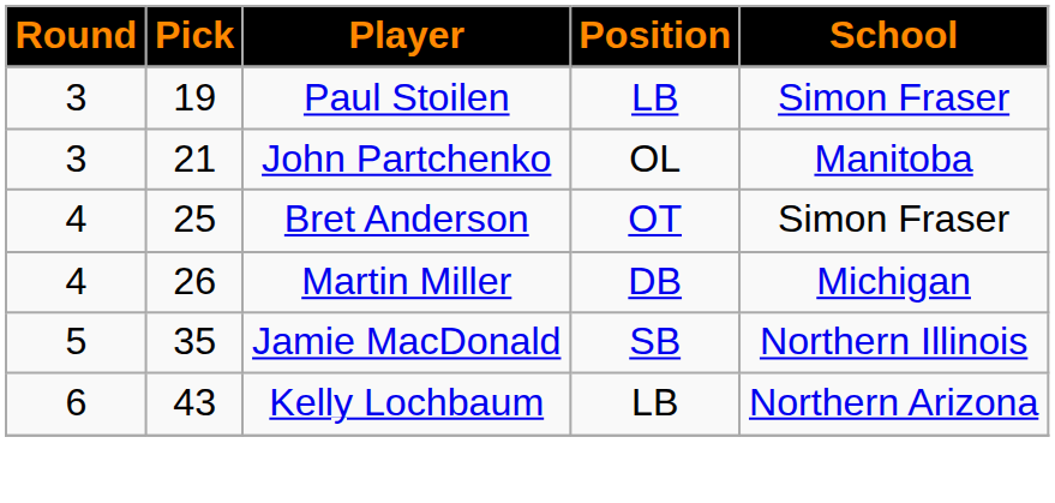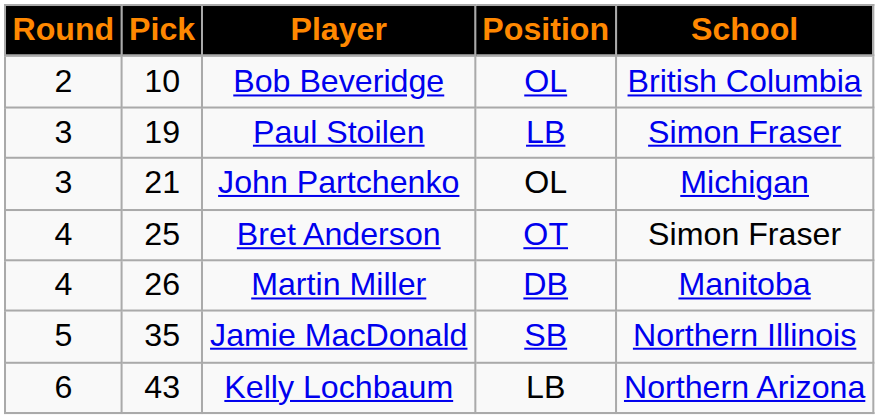+ row: 2 | 10 | Bob Beveridge | OL | British Columbia
John Partchenko | School: Manitoba -> Michigan
Martin Miller | School: Michigan -> Manitoba
